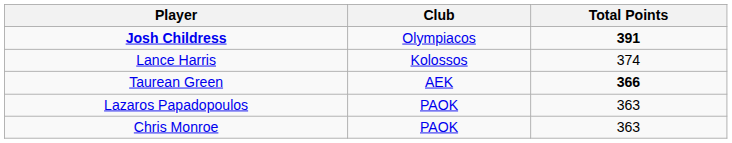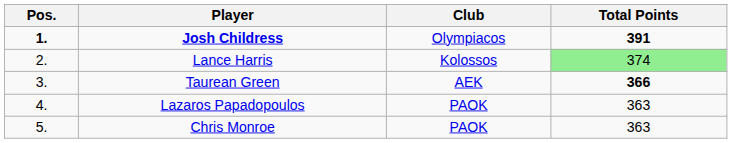+ column: Pos. | 1. | 2. | 3. | 4. | 5.
Lance Harris | Total Points: no background -> lightgreen background
